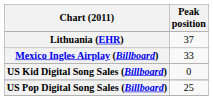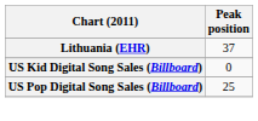- row: Mexico Ingles Airplay (Billboard) | 33
